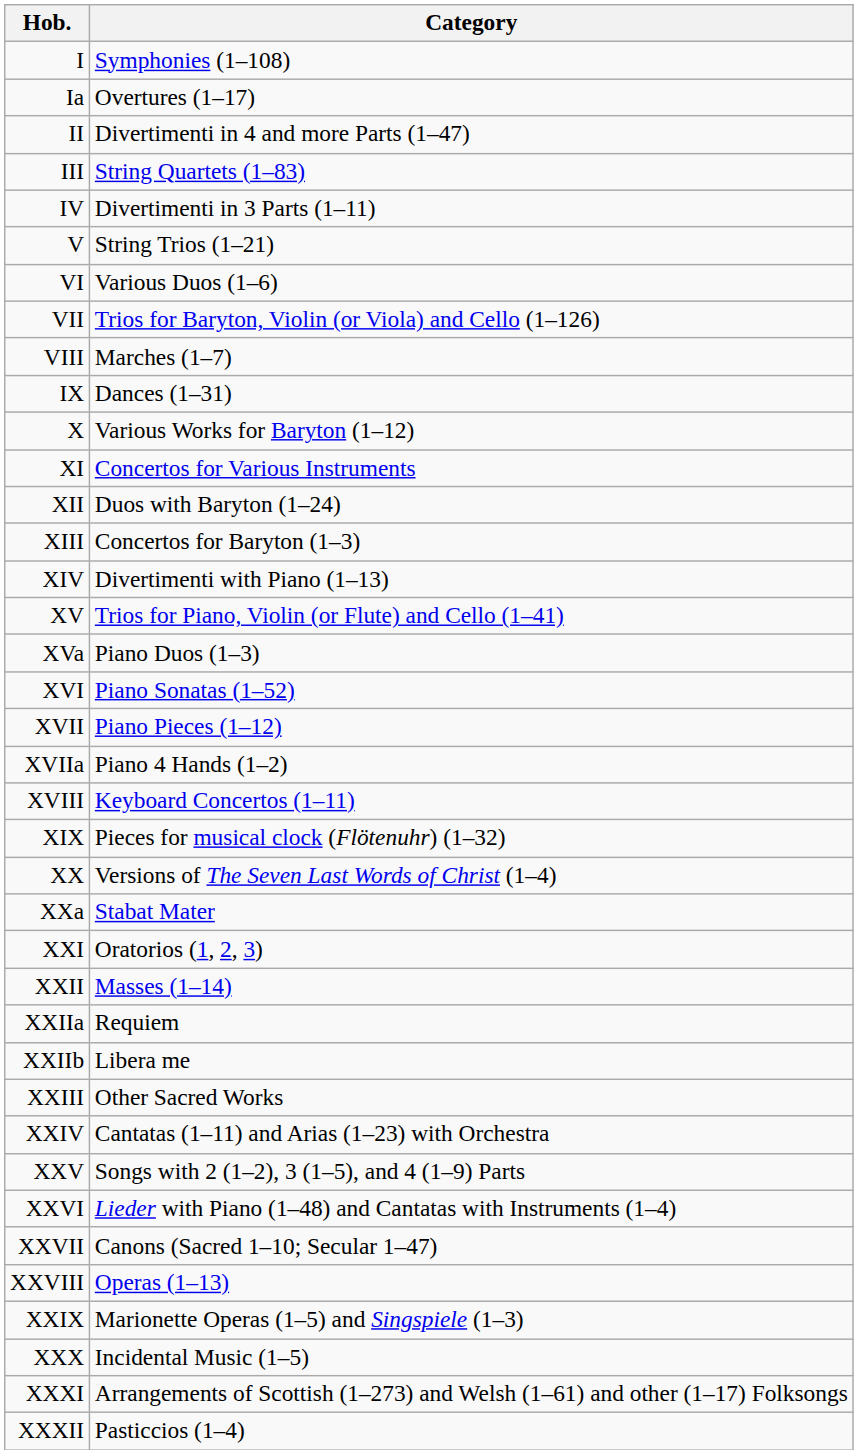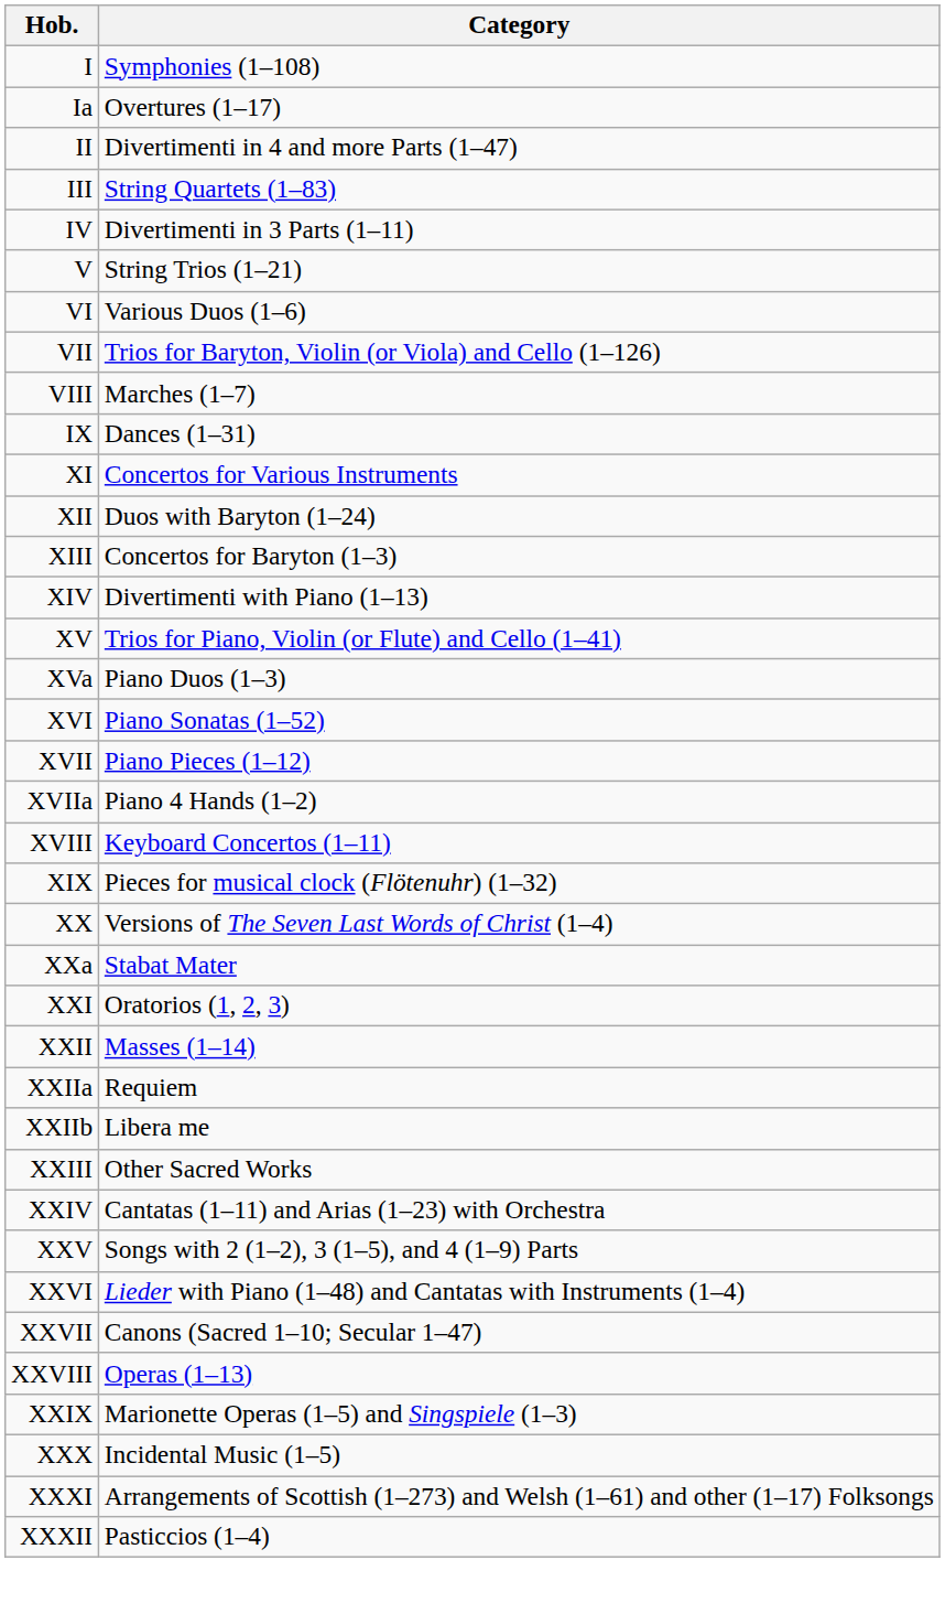- row: X | Various Works for Baryton (1–12)
